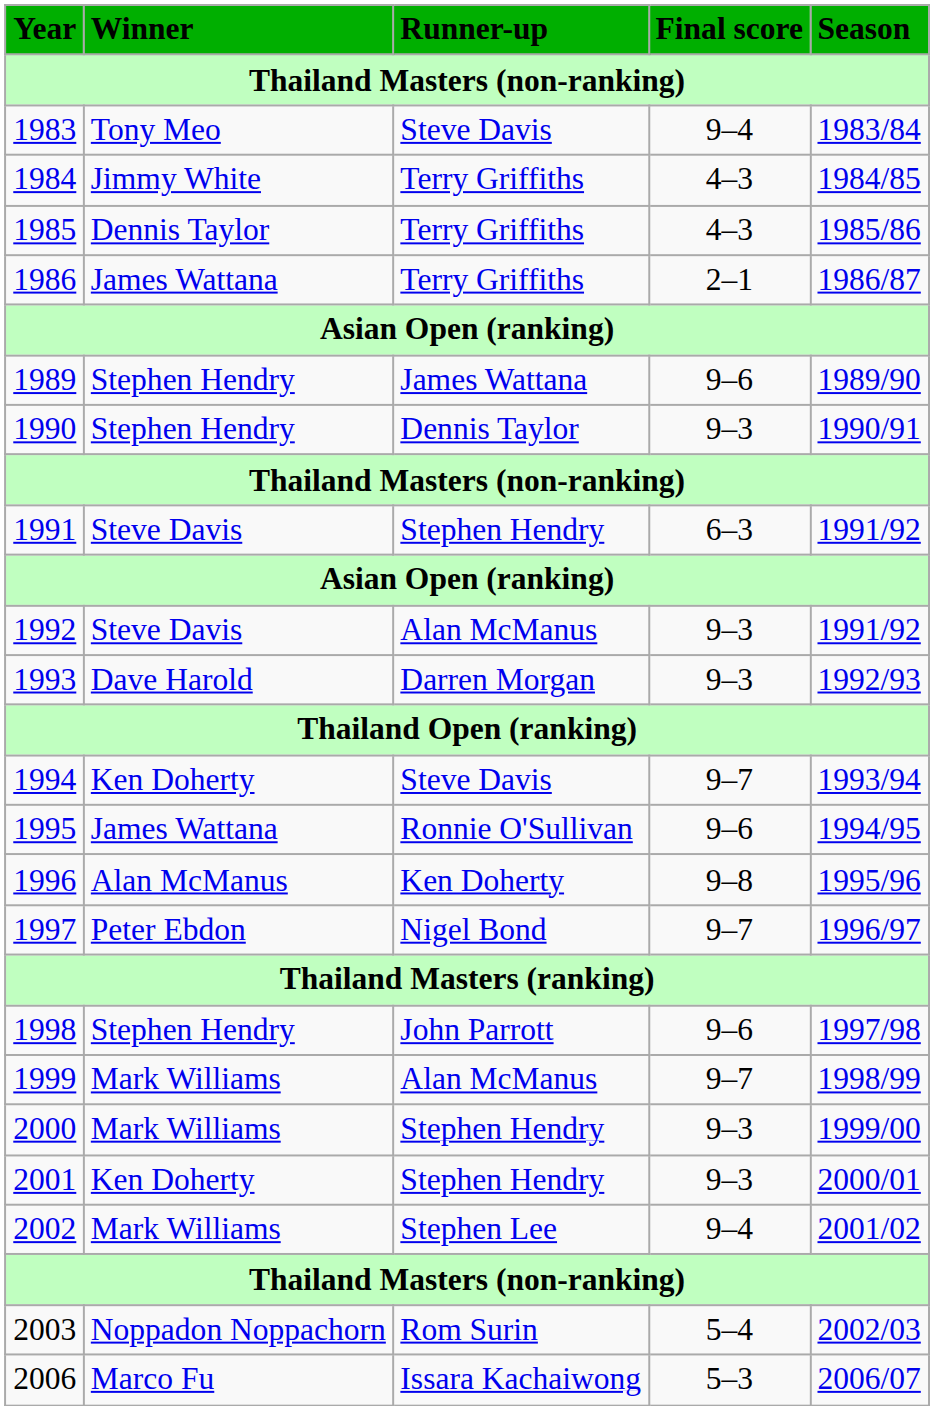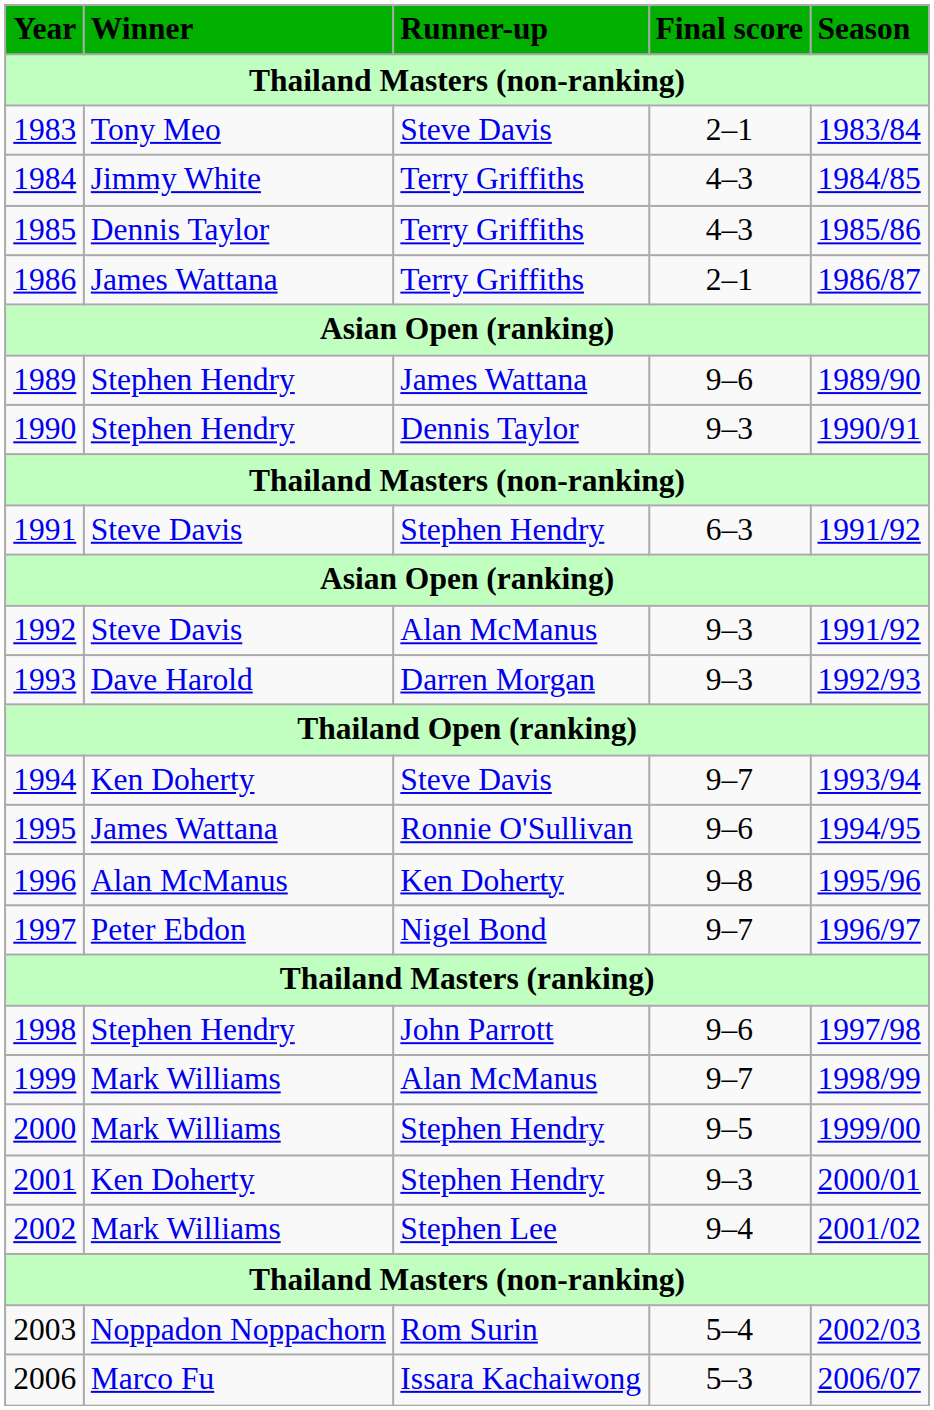1983 | Final score: 9–4 -> 2–1
2000 | Final score: 9–3 -> 9–5
